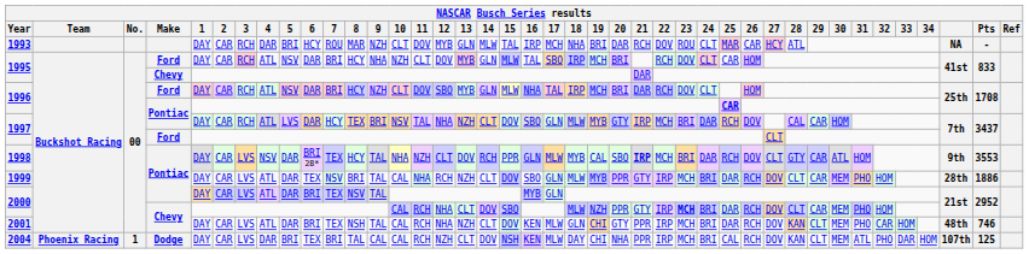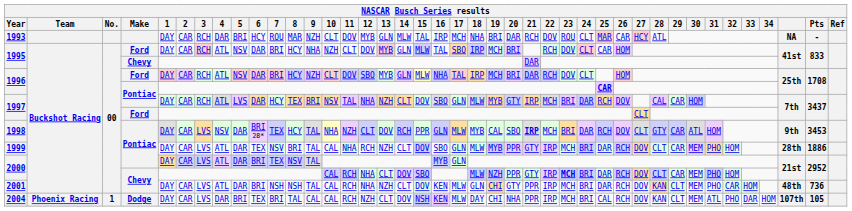1998 | Pts: 3553 -> 3453
2001 | 7: TEX -> NSH
2001 | Pts: 746 -> 736
2004 | Pts: 125 -> 105
